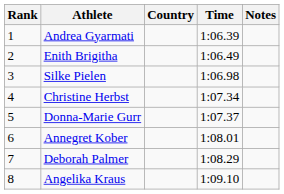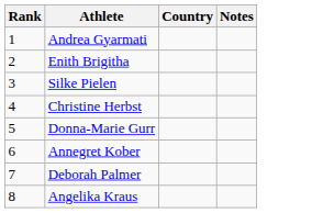- column: Time | 1:06.39 | 1:06.49 | 1:06.98 | 1:07.34 | 1:07.37 | 1:08.01 | 1:08.29 | 1:09.10
